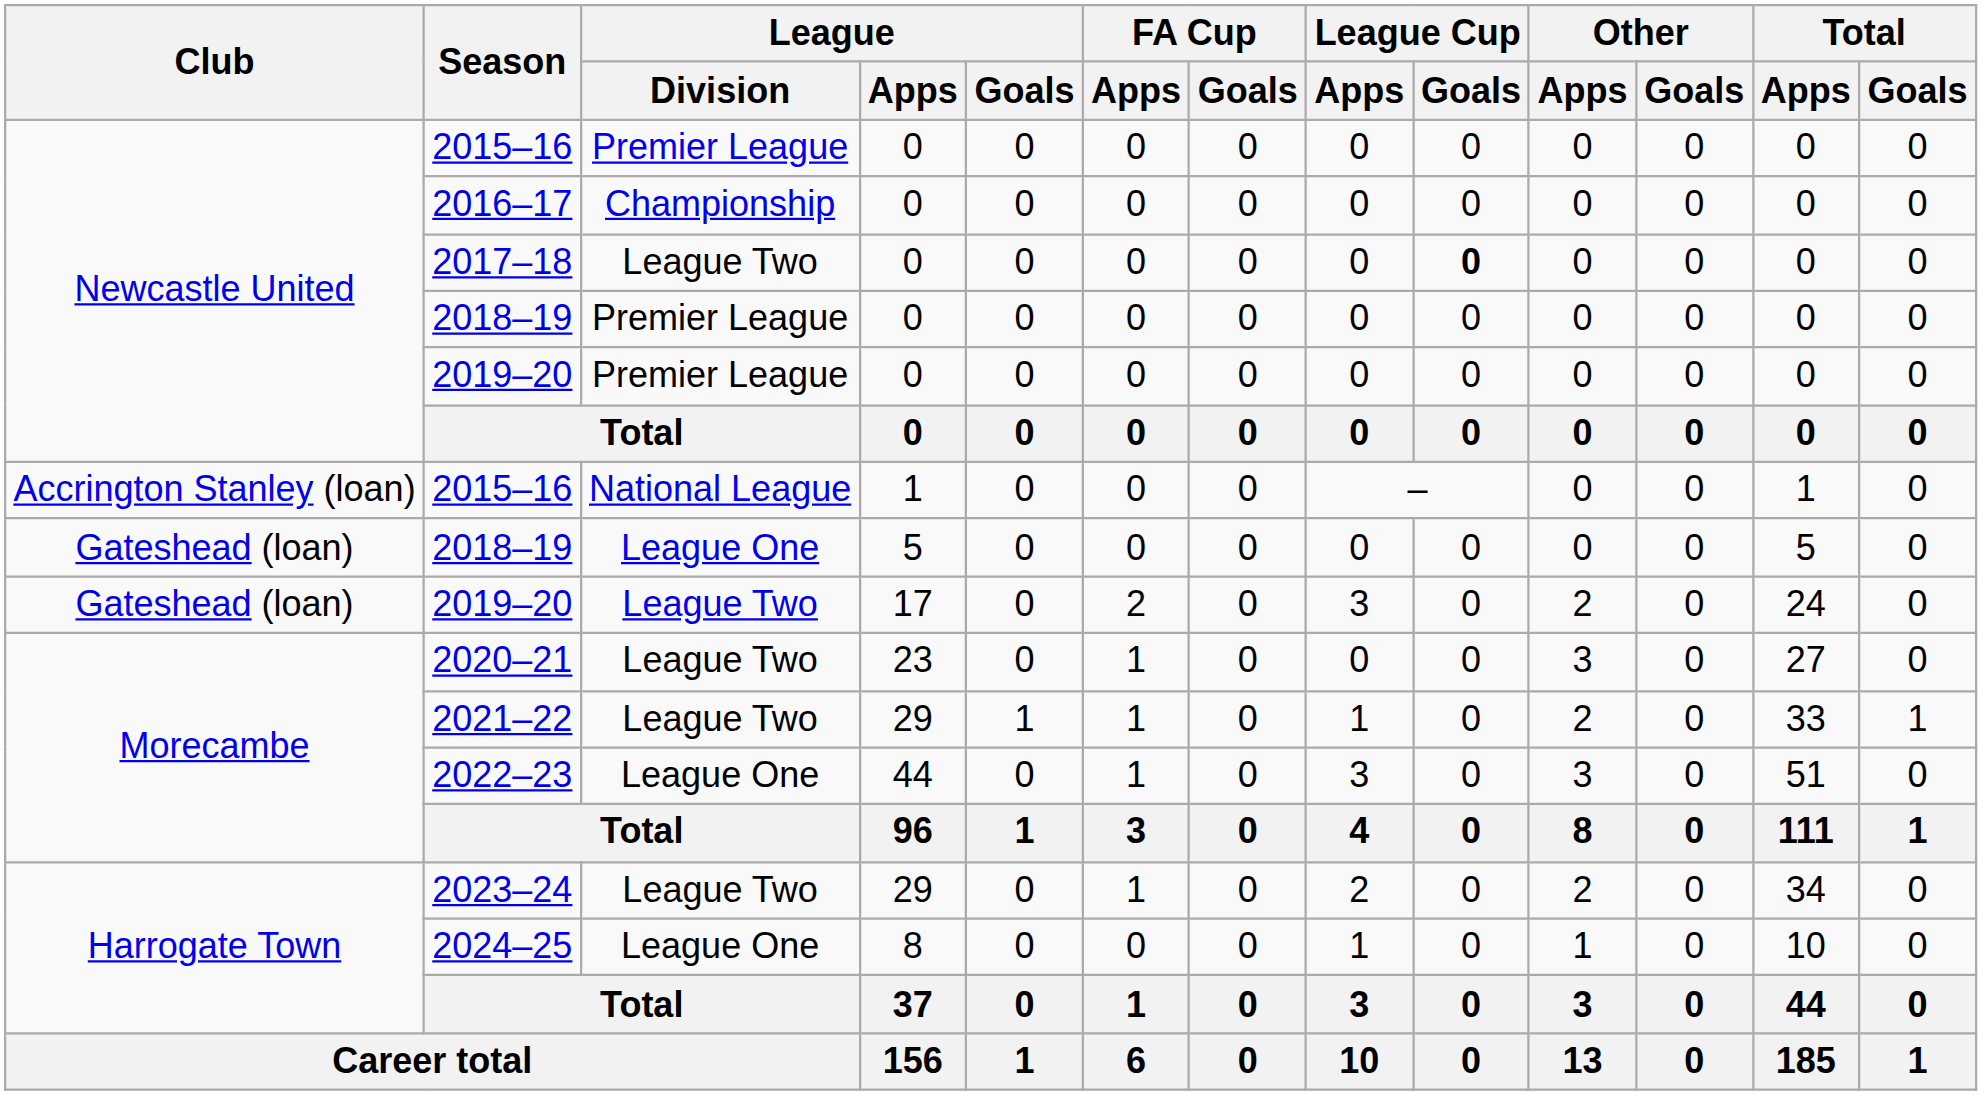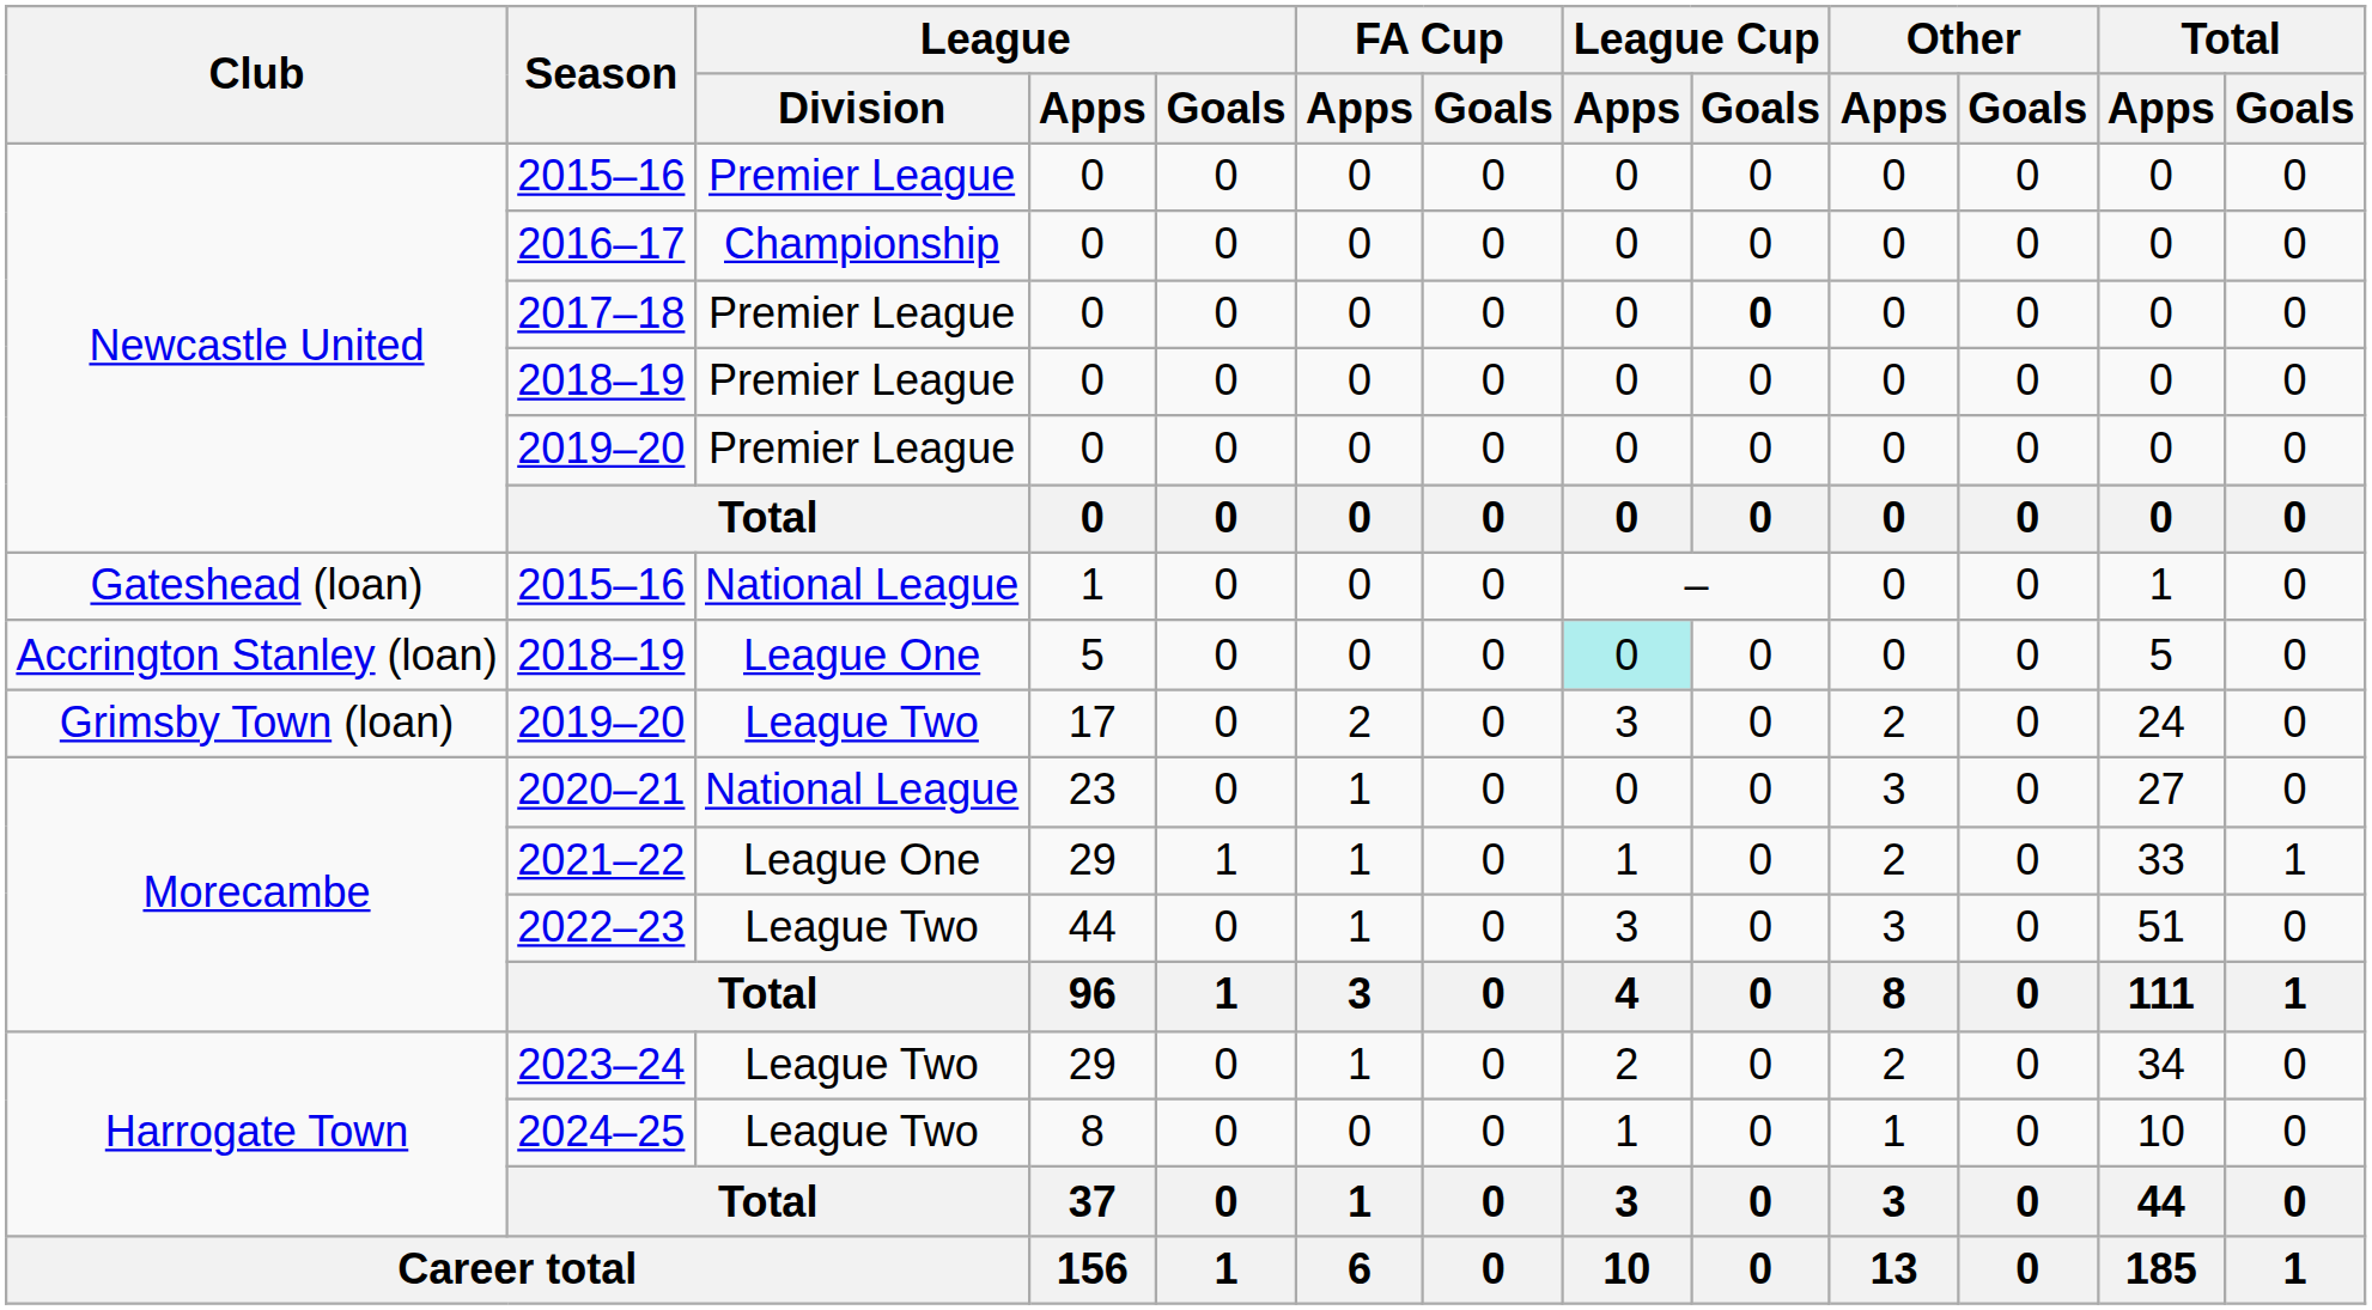2017–18 | League / Division: League Two -> Premier League
2015–16 / 1 | Club: Accrington Stanley (loan) -> Gateshead (loan)
2018–19 / 5 | Club: Gateshead (loan) -> Accrington Stanley (loan)
2018–19 / 5 | League Cup / Apps: no background -> paleturquoise background
2019–20 / 17 | Club: Gateshead (loan) -> Grimsby Town (loan)
2020–21 | League / Division: League Two -> National League
2021–22 | League / Division: League Two -> League One
2022–23 | League / Division: League One -> League Two
2024–25 | League / Division: League One -> League Two
